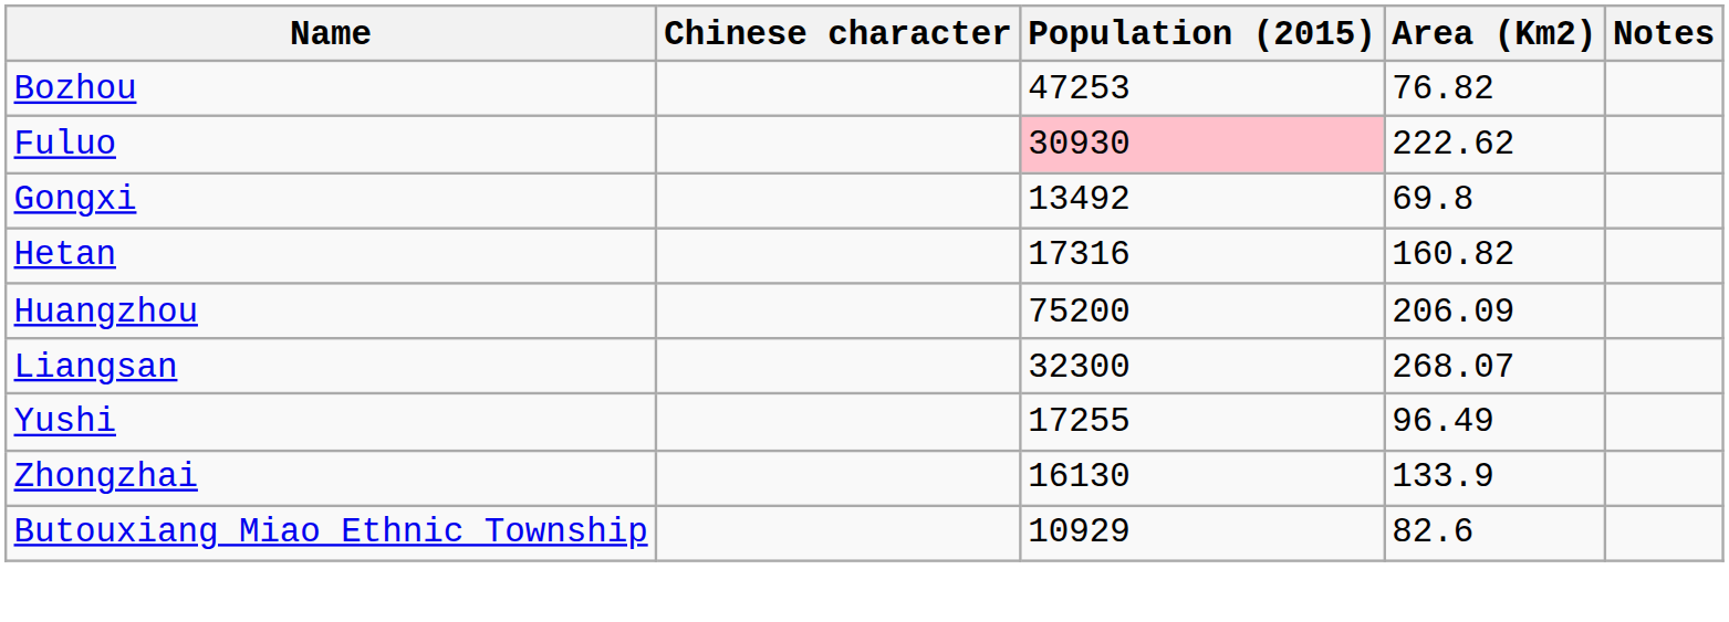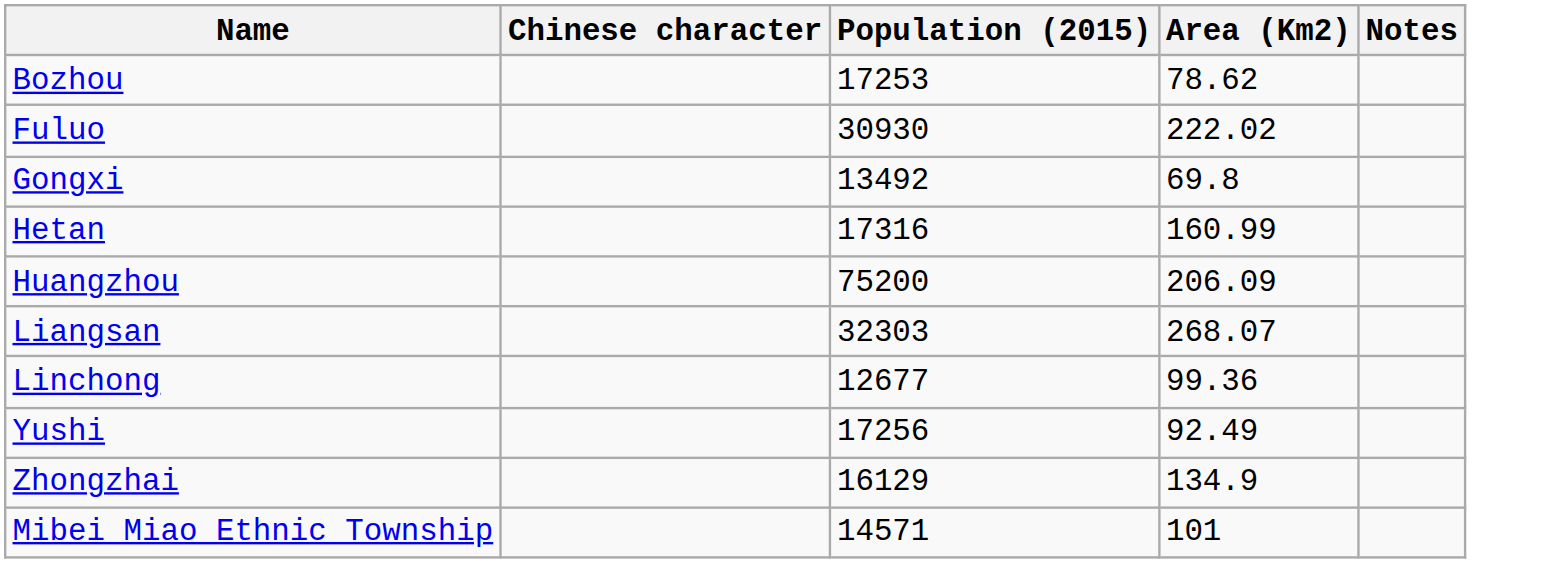Bozhou | Population (2015): 47253 -> 17253
Bozhou | Area (Km2): 76.82 -> 78.62
Fuluo | Population (2015): pink background -> no background
Fuluo | Area (Km2): 222.62 -> 222.02
Hetan | Area (Km2): 160.82 -> 160.99
Liangsan | Population (2015): 32300 -> 32303
+ row: Linchong | 12677 | 99.36
Yushi | Population (2015): 17255 -> 17256
Yushi | Area (Km2): 96.49 -> 92.49
Zhongzhai | Population (2015): 16130 -> 16129
Zhongzhai | Area (Km2): 133.9 -> 134.9
- row: Butouxiang Miao Ethnic Township | 10929 | 82.6
+ row: Mibei Miao Ethnic Township | 14571 | 101
